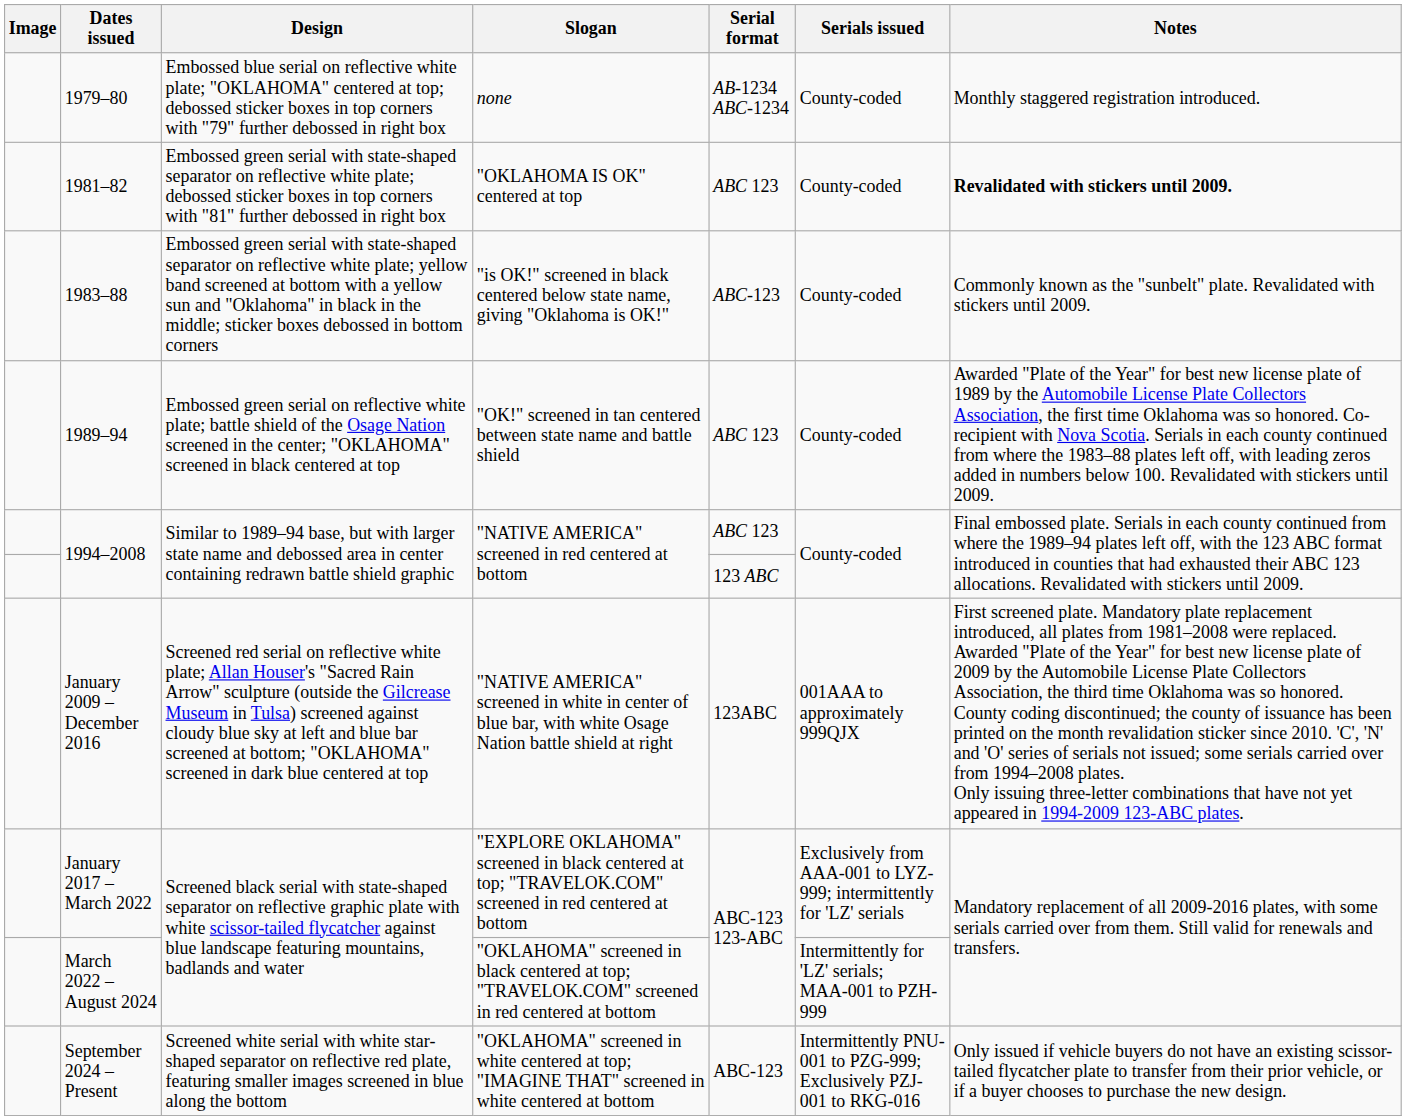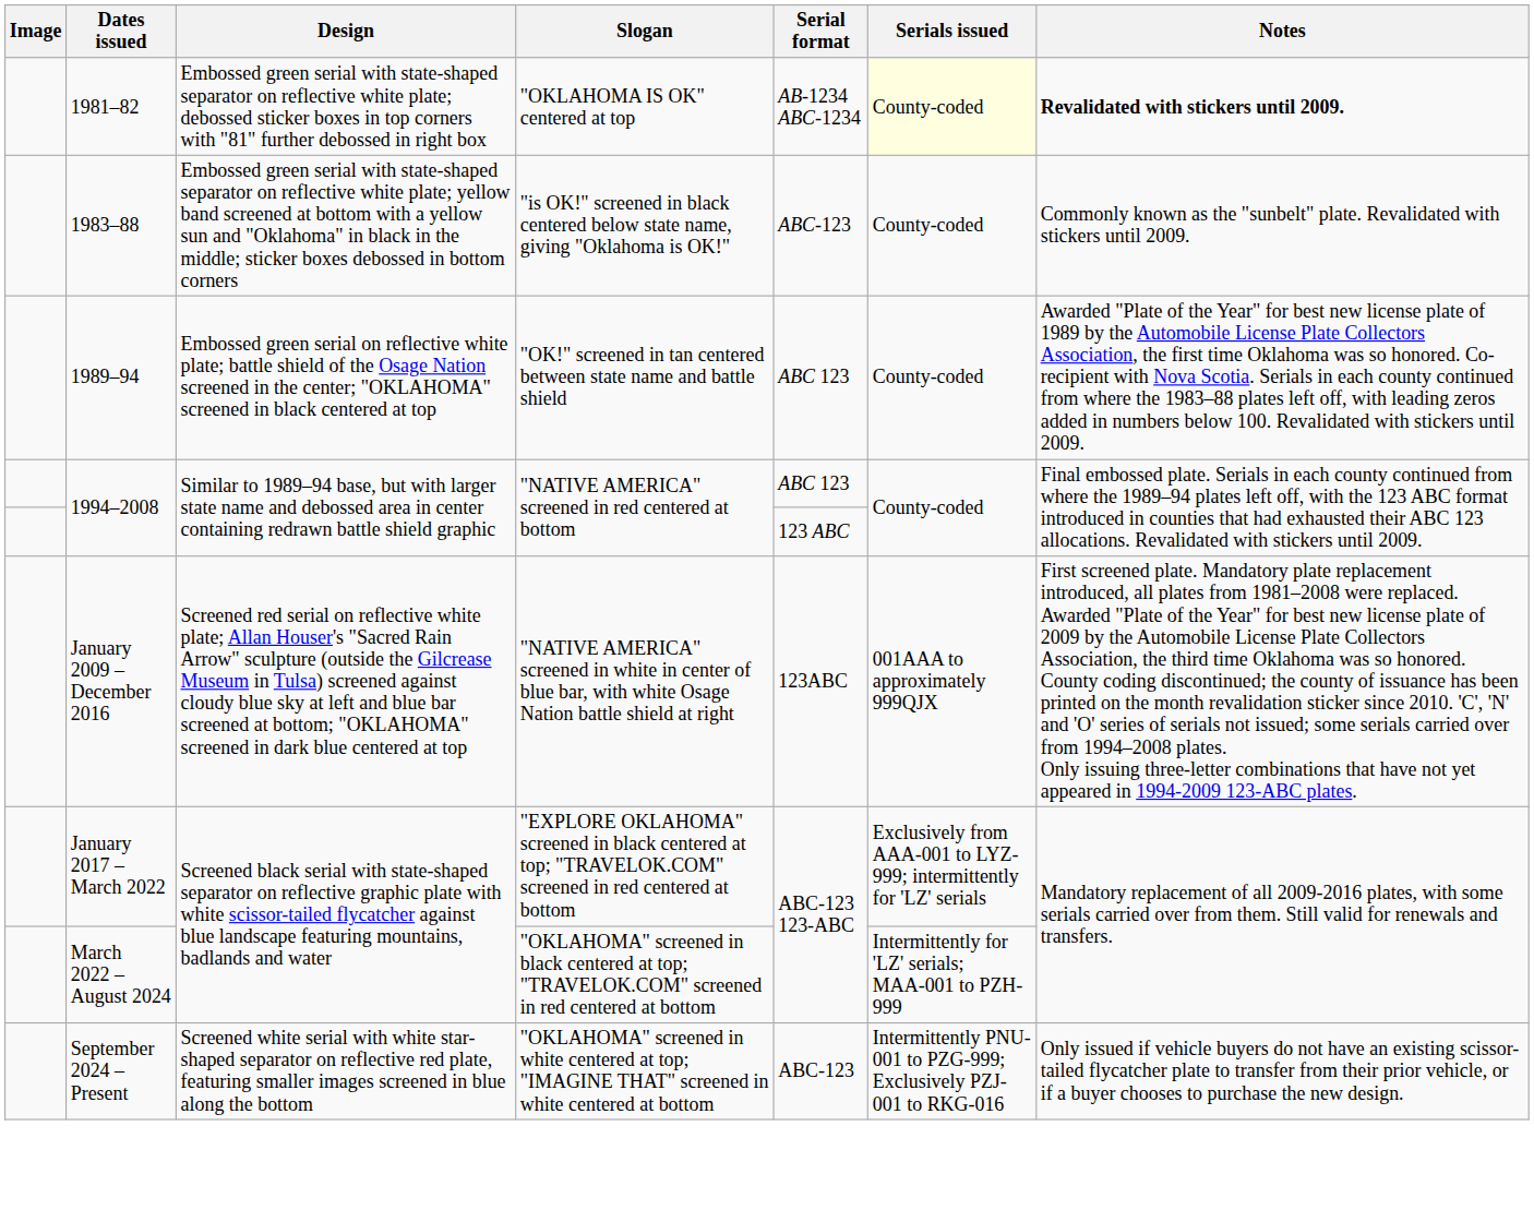- row: 1979–80 | Embossed blue serial on reflective white plate; "OKLAHOMA" centered at top; debossed sticker boxes in top corners with "79" further debossed in right box | none | AB-1234 ABC-1234 | County-coded | Monthly staggered registration introduced.
"OKLAHOMA IS OK" centered at top | Serial format: ABC 123 -> AB-1234 ABC-1234
"OKLAHOMA IS OK" centered at top | Serials issued: no background -> lightyellow background
